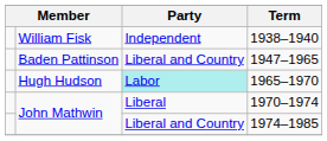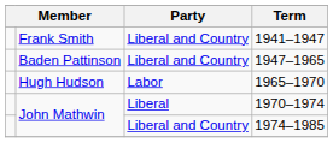- row: William Fisk | Independent | 1938–1940
+ row: Frank Smith | Liberal and Country | 1941–1947
1965–1970 | Party: paleturquoise background -> no background
